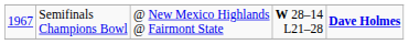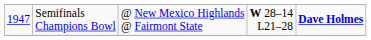Semifinals Champions Bowl | column 1: 1967 -> 1947
